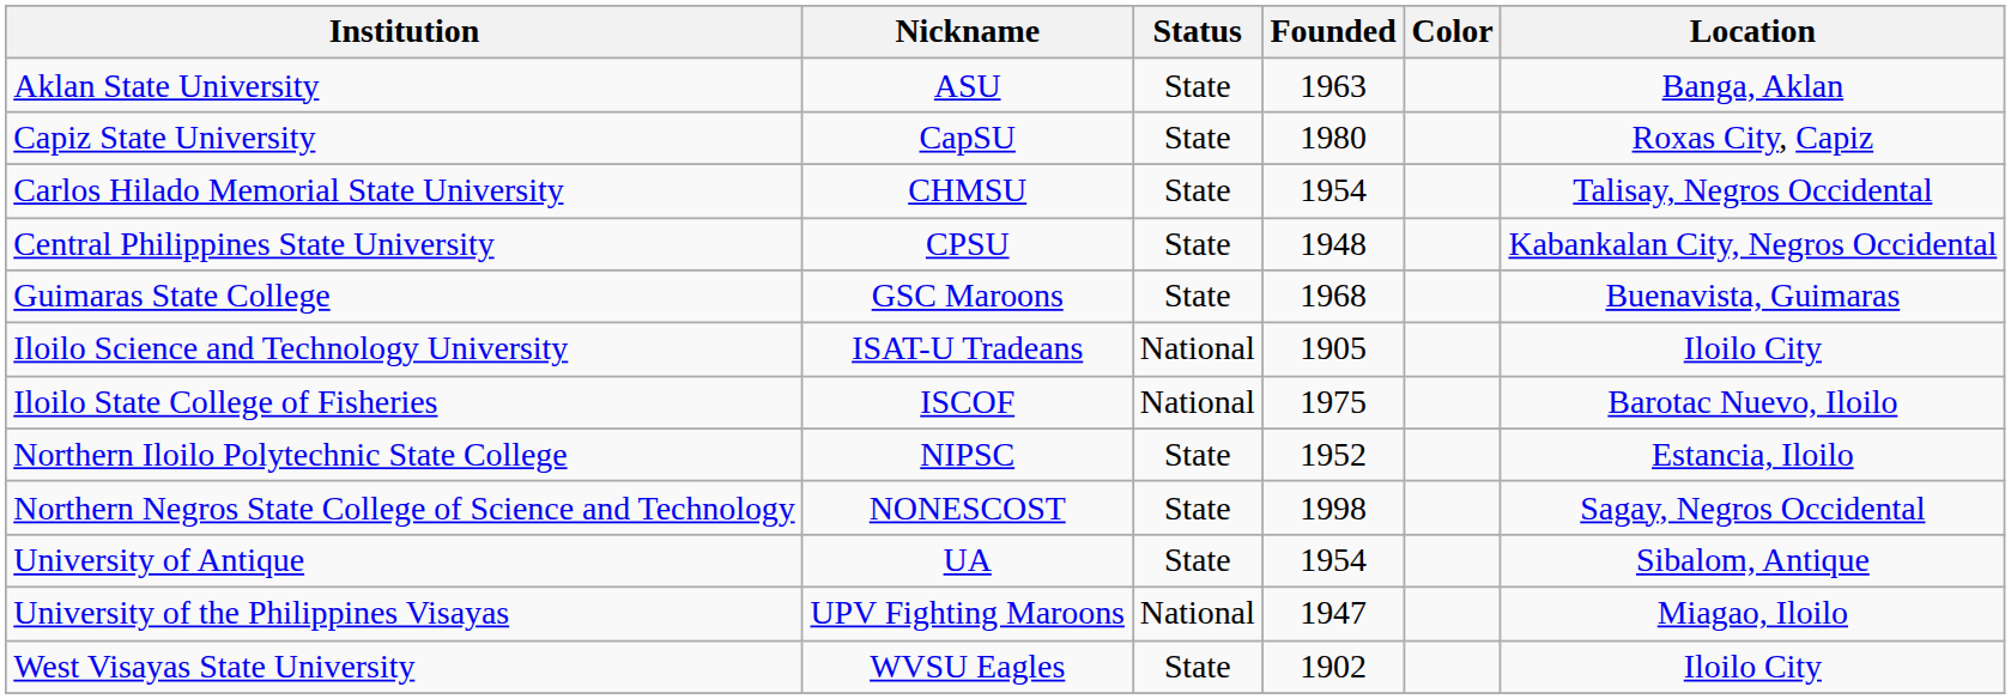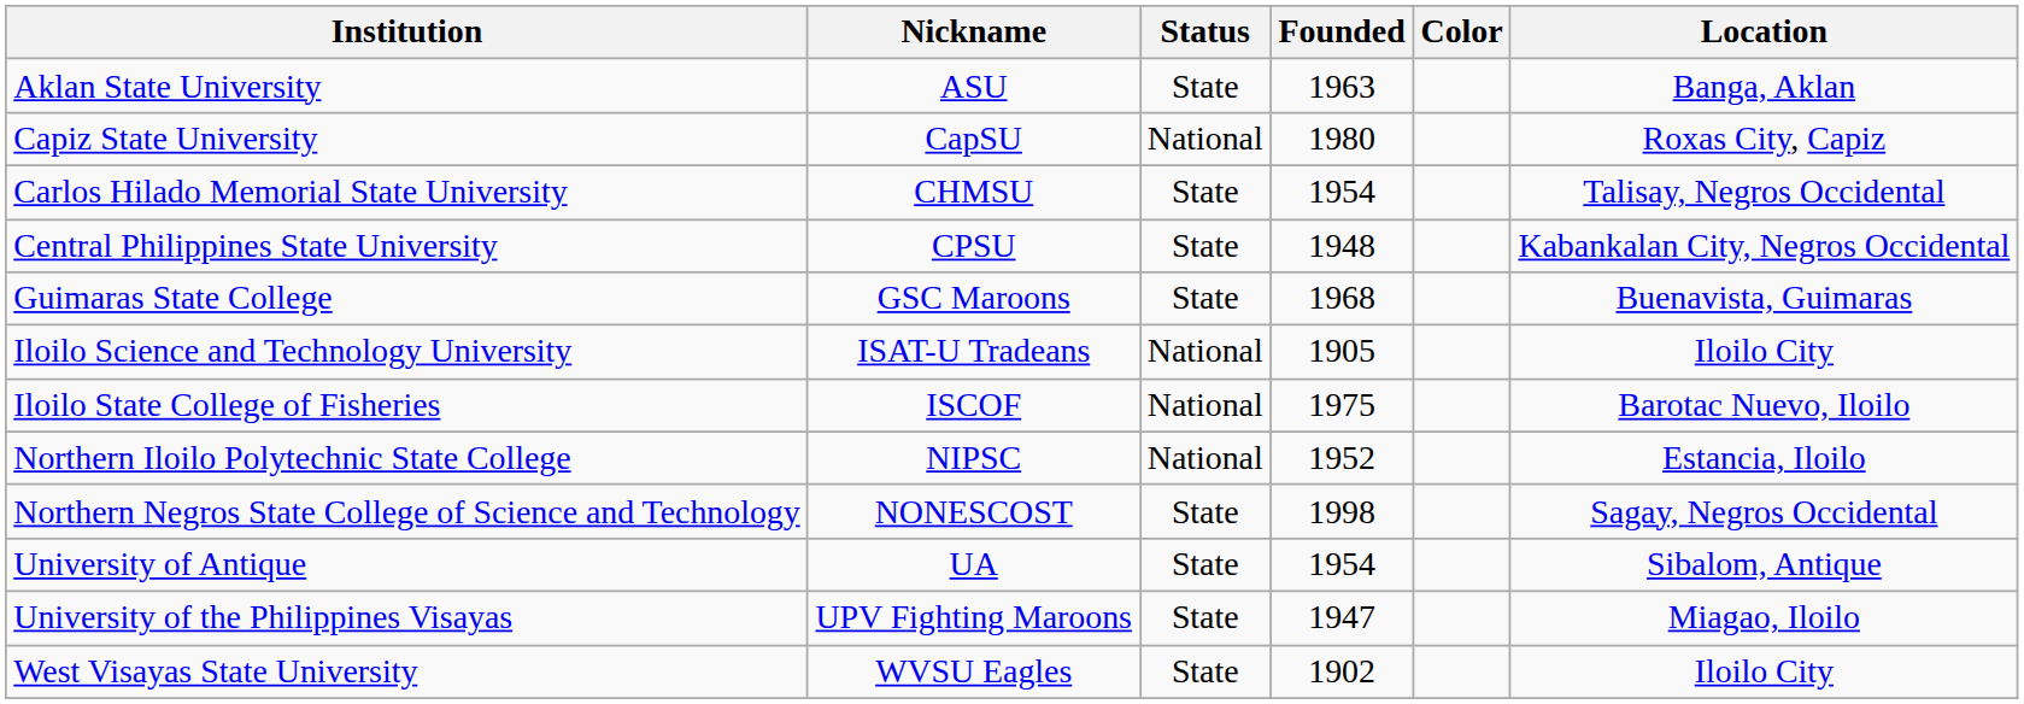Capiz State University | Status: State -> National
Northern Iloilo Polytechnic State College | Status: State -> National
University of the Philippines Visayas | Status: National -> State
